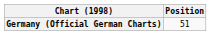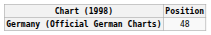Germany (Official German Charts) | Position: 51 -> 48
